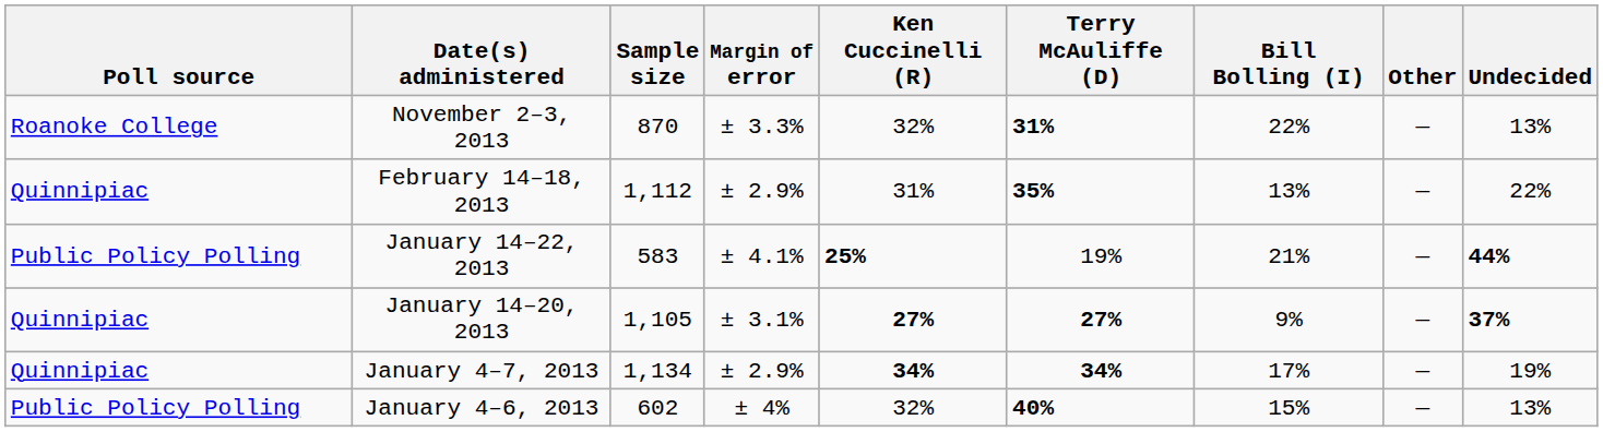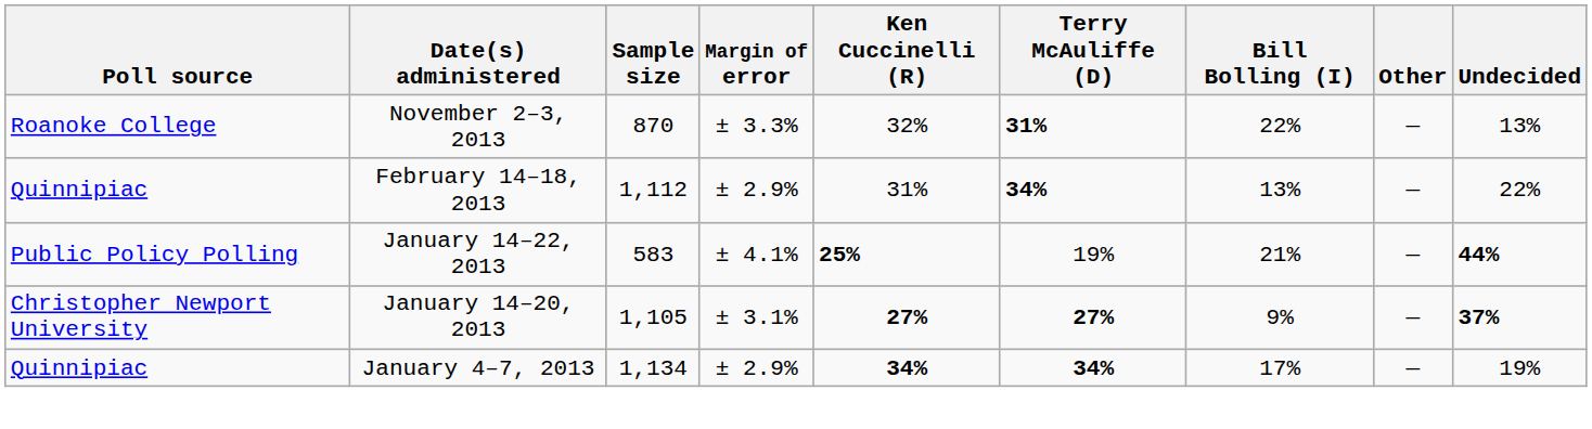February 14–18, 2013 | Terry McAuliffe (D): 35% -> 34%
January 14–20, 2013 | Poll source: Quinnipiac -> Christopher Newport University
- row: Public Policy Polling | January 4–6, 2013 | 602 | ± 4% | 32% | 40% | 15% | — | 13%
